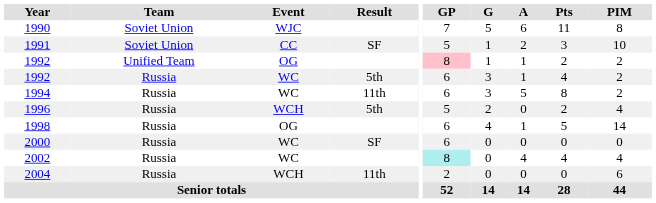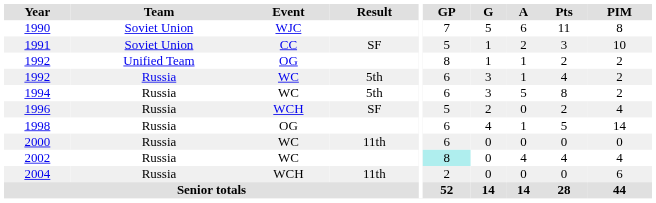1992 / OG | GP: pink background -> no background
1994 | Result: 11th -> 5th
1996 | Result: 5th -> SF
2000 | Result: SF -> 11th
